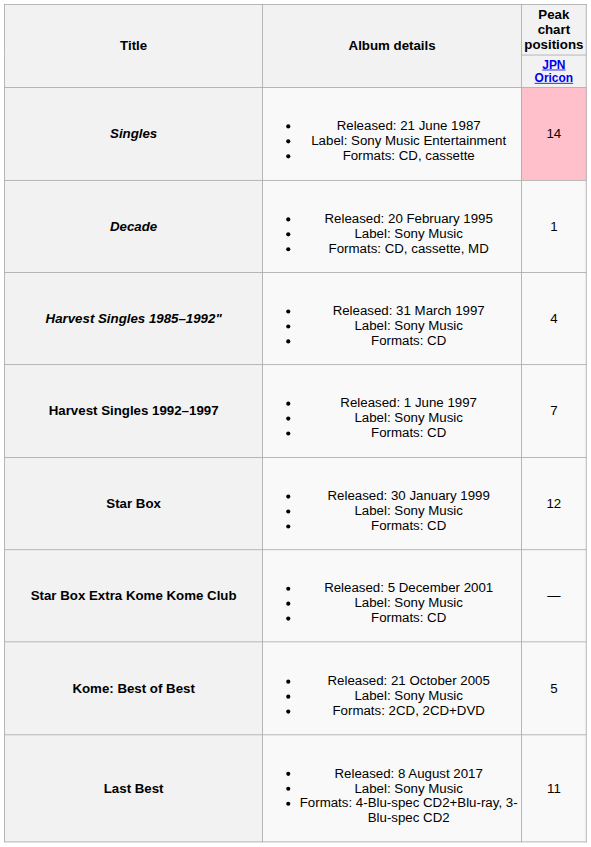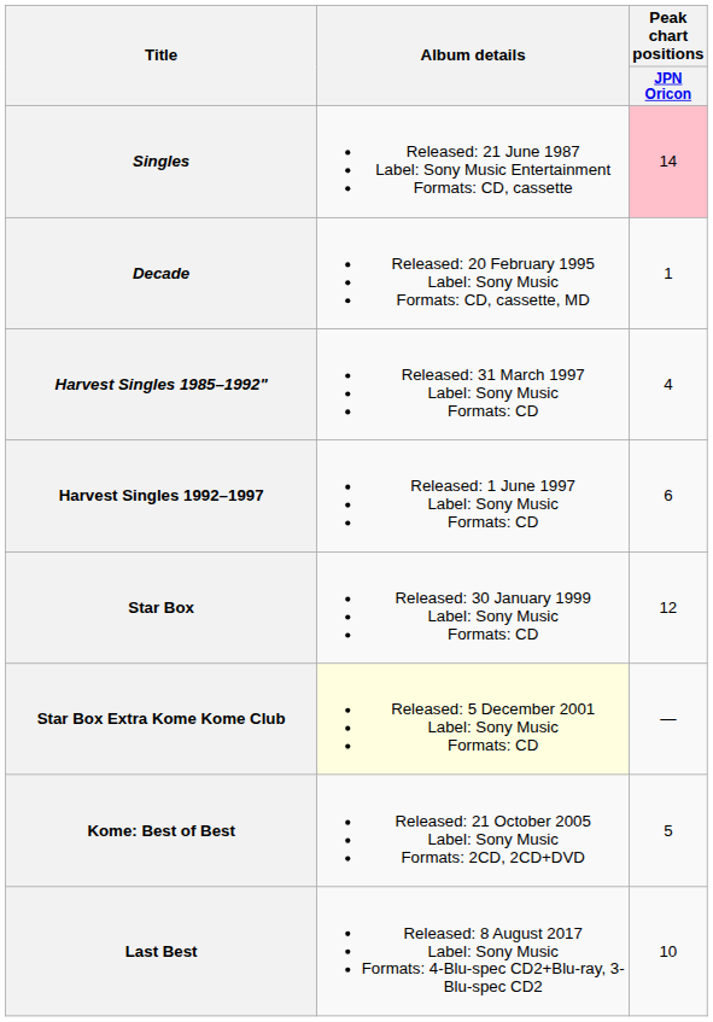Harvest Singles 1992–1997 | Peak chart positions / JPN Oricon: 7 -> 6
Star Box Extra Kome Kome Club | Album details: no background -> lightyellow background
Last Best | Peak chart positions / JPN Oricon: 11 -> 10
